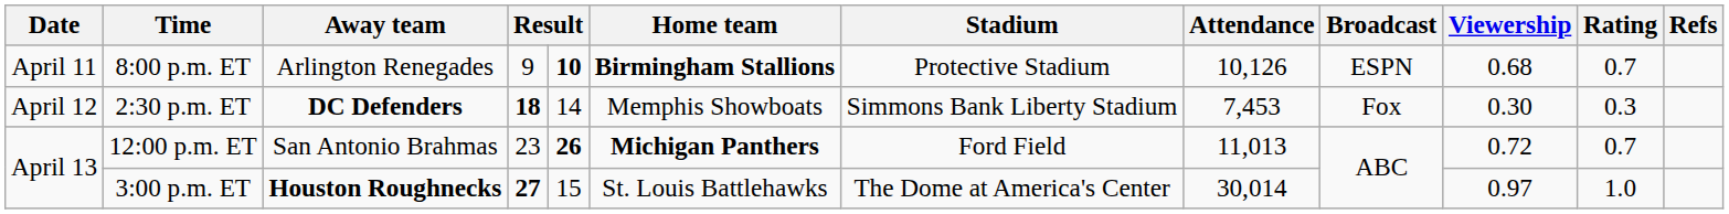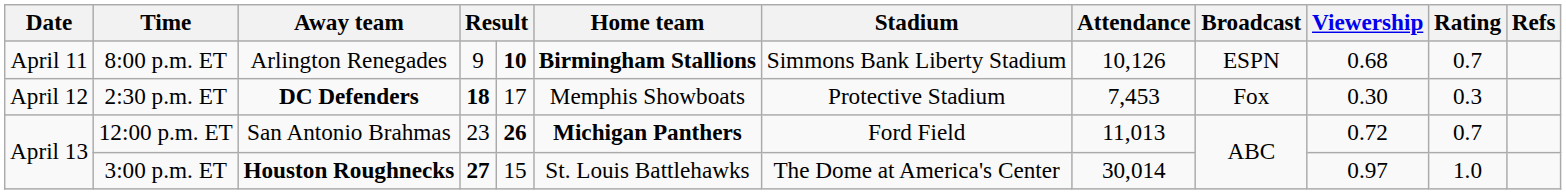8:00 p.m. ET | Stadium: Protective Stadium -> Simmons Bank Liberty Stadium
2:30 p.m. ET | column 5: 14 -> 17
2:30 p.m. ET | Stadium: Simmons Bank Liberty Stadium -> Protective Stadium
